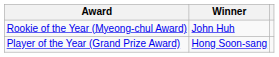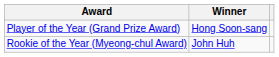rows swapped: Player of the Year (Grand Prize Award) <-> Rookie of the Year (Myeong-chul Award)
